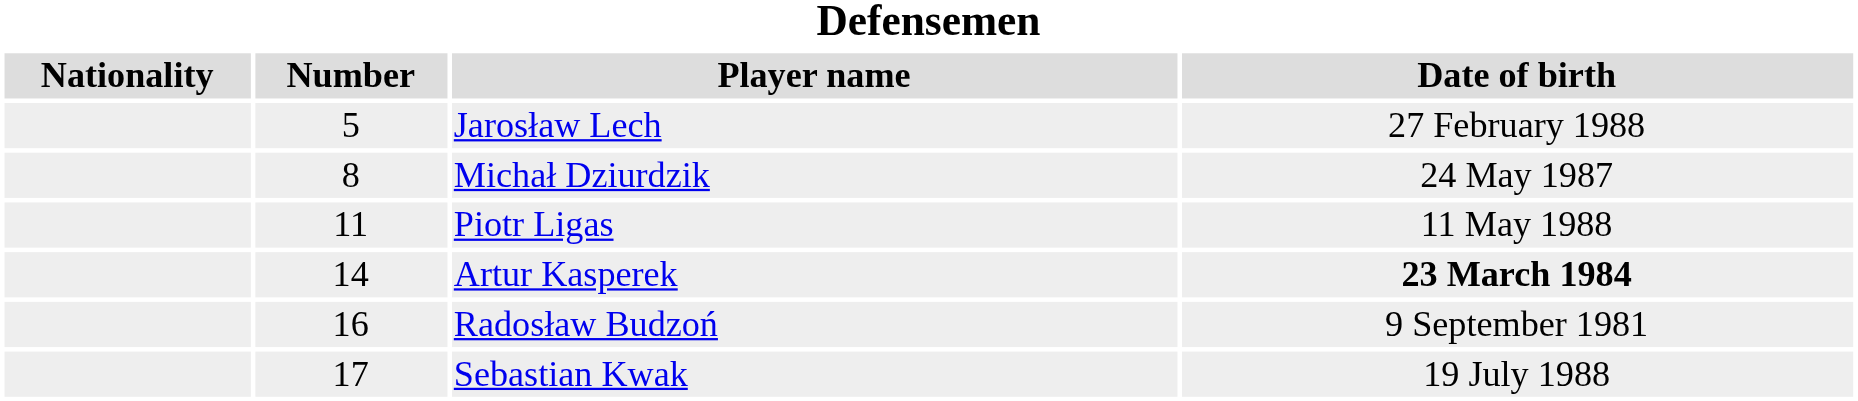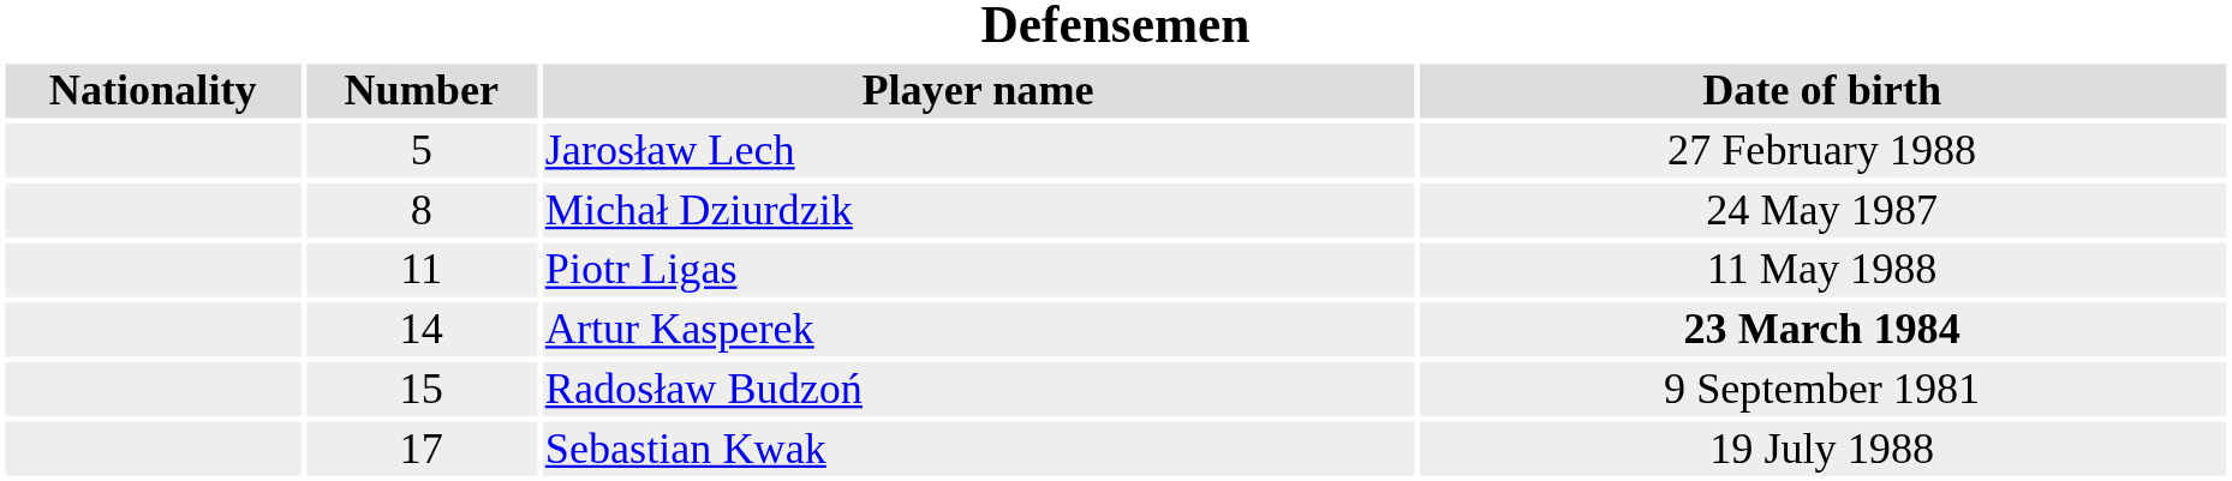Radosław Budzoń | Number: 16 -> 15
